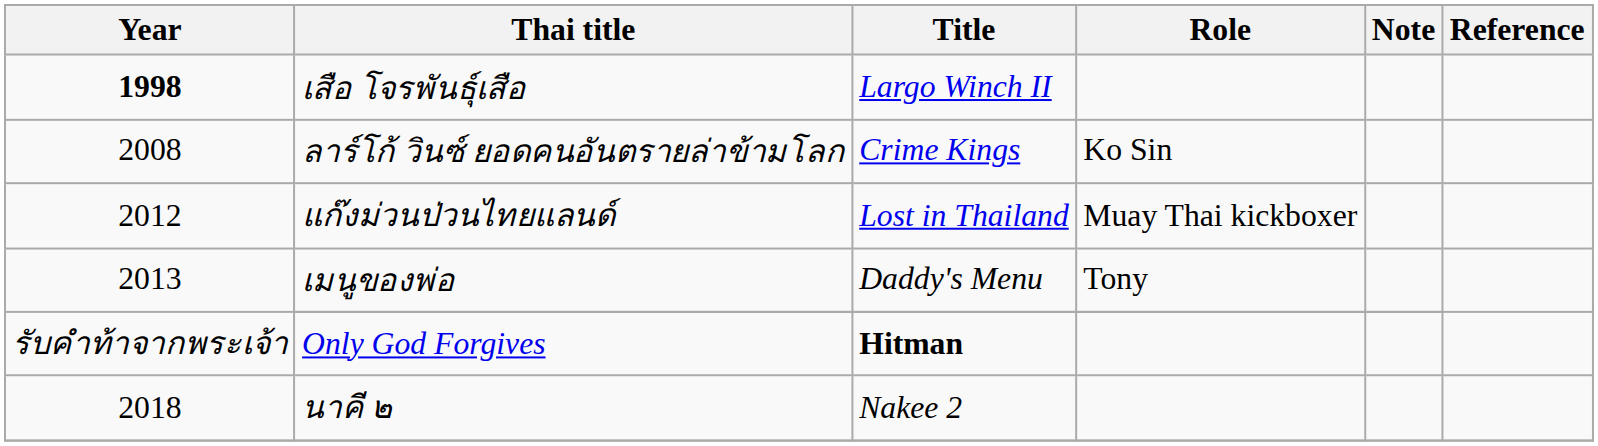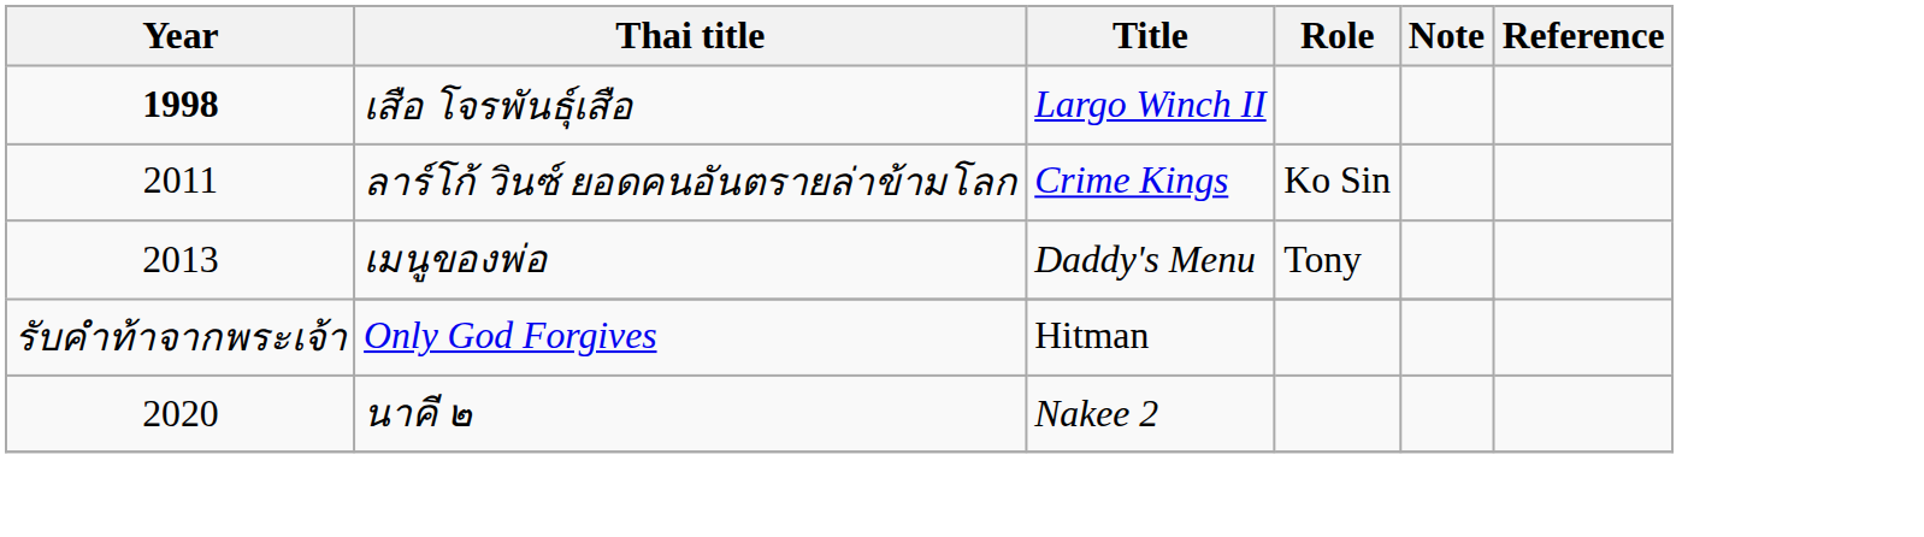ลาร์โก้ วินซ์ ยอดคนอันตรายล่าข้ามโลก | Year: 2008 -> 2011
- row: 2012 | แก๊งม่วนป่วนไทยแลนด์ | Lost in Thailand | Muay Thai kickboxer
Only God Forgives | Title: bold -> normal
นาคี ๒ | Year: 2018 -> 2020
